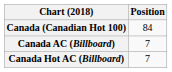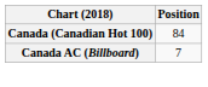- row: Canada Hot AC (Billboard) | 7
